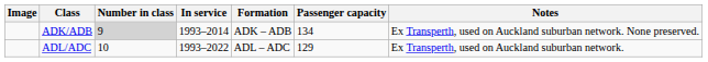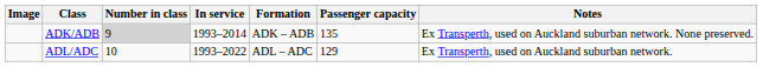ADK/ADB | Passenger capacity: 134 -> 135
